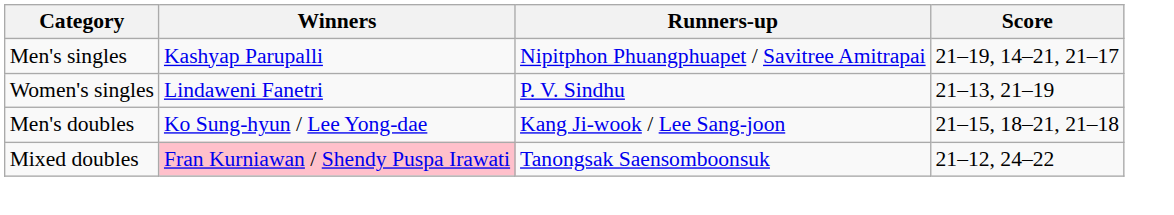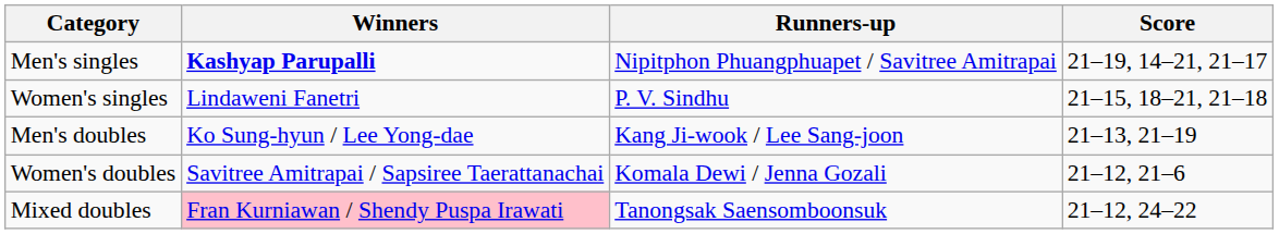Men's singles | Winners: normal -> bold
Women's singles | Score: 21–13, 21–19 -> 21–15, 18–21, 21–18
Men's doubles | Score: 21–15, 18–21, 21–18 -> 21–13, 21–19
+ row: Women's doubles | Savitree Amitrapai / Sapsiree Taerattanachai | Komala Dewi / Jenna Gozali | 21–12, 21–6
